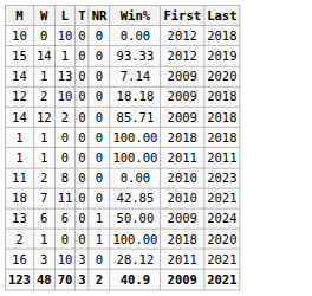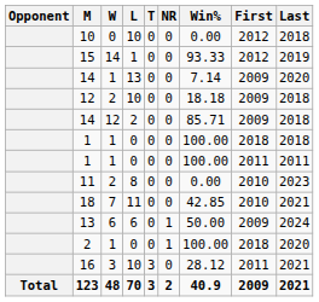+ column: Opponent | Total
